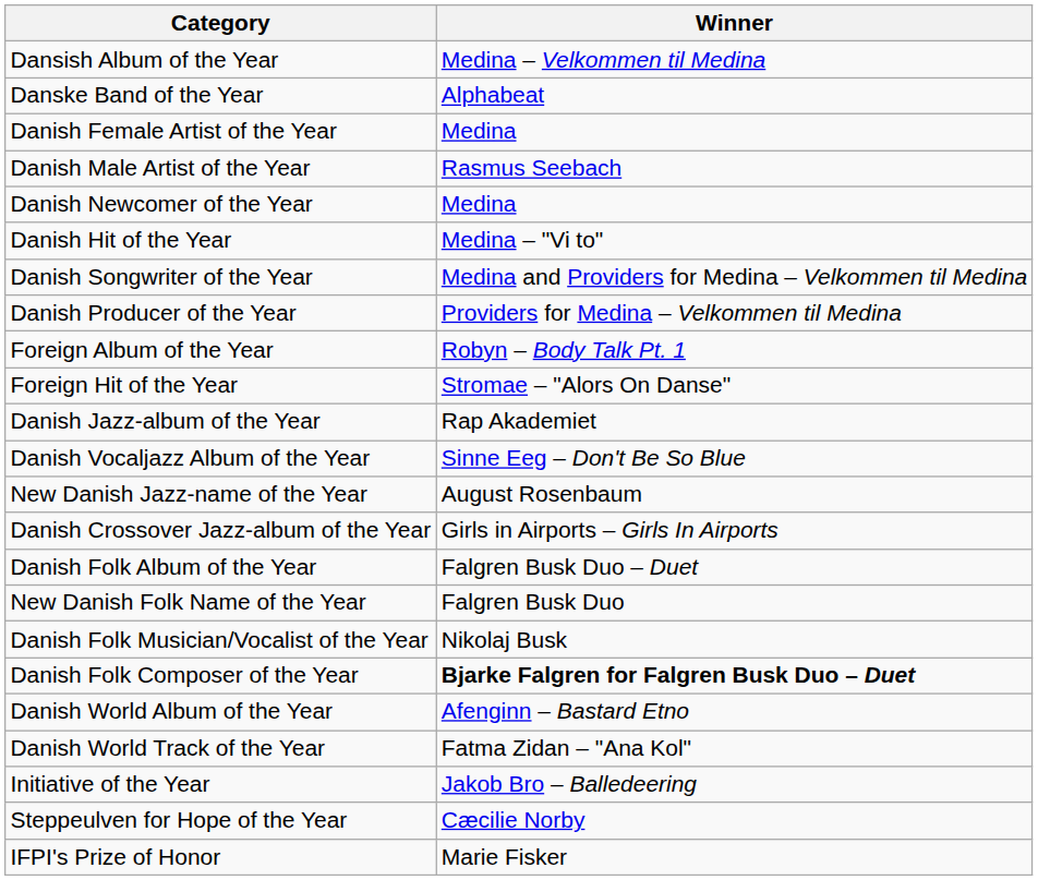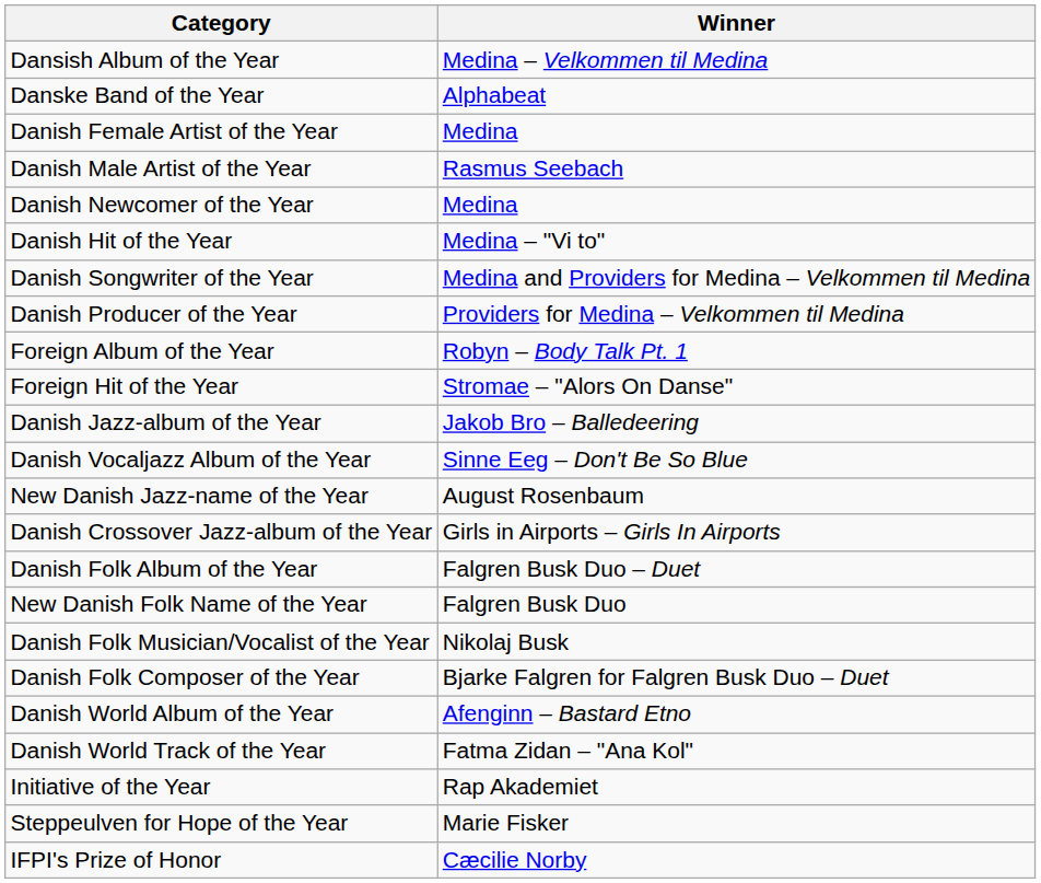Danish Jazz-album of the Year | Winner: Rap Akademiet -> Jakob Bro – Balledeering
Danish Folk Composer of the Year | Winner: bold -> normal
Initiative of the Year | Winner: Jakob Bro – Balledeering -> Rap Akademiet
Steppeulven for Hope of the Year | Winner: Cæcilie Norby -> Marie Fisker
IFPI's Prize of Honor | Winner: Marie Fisker -> Cæcilie Norby
